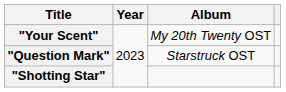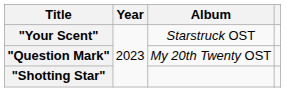"Your Scent" | Album: My 20th Twenty OST -> Starstruck OST
"Question Mark" | Album: Starstruck OST -> My 20th Twenty OST
